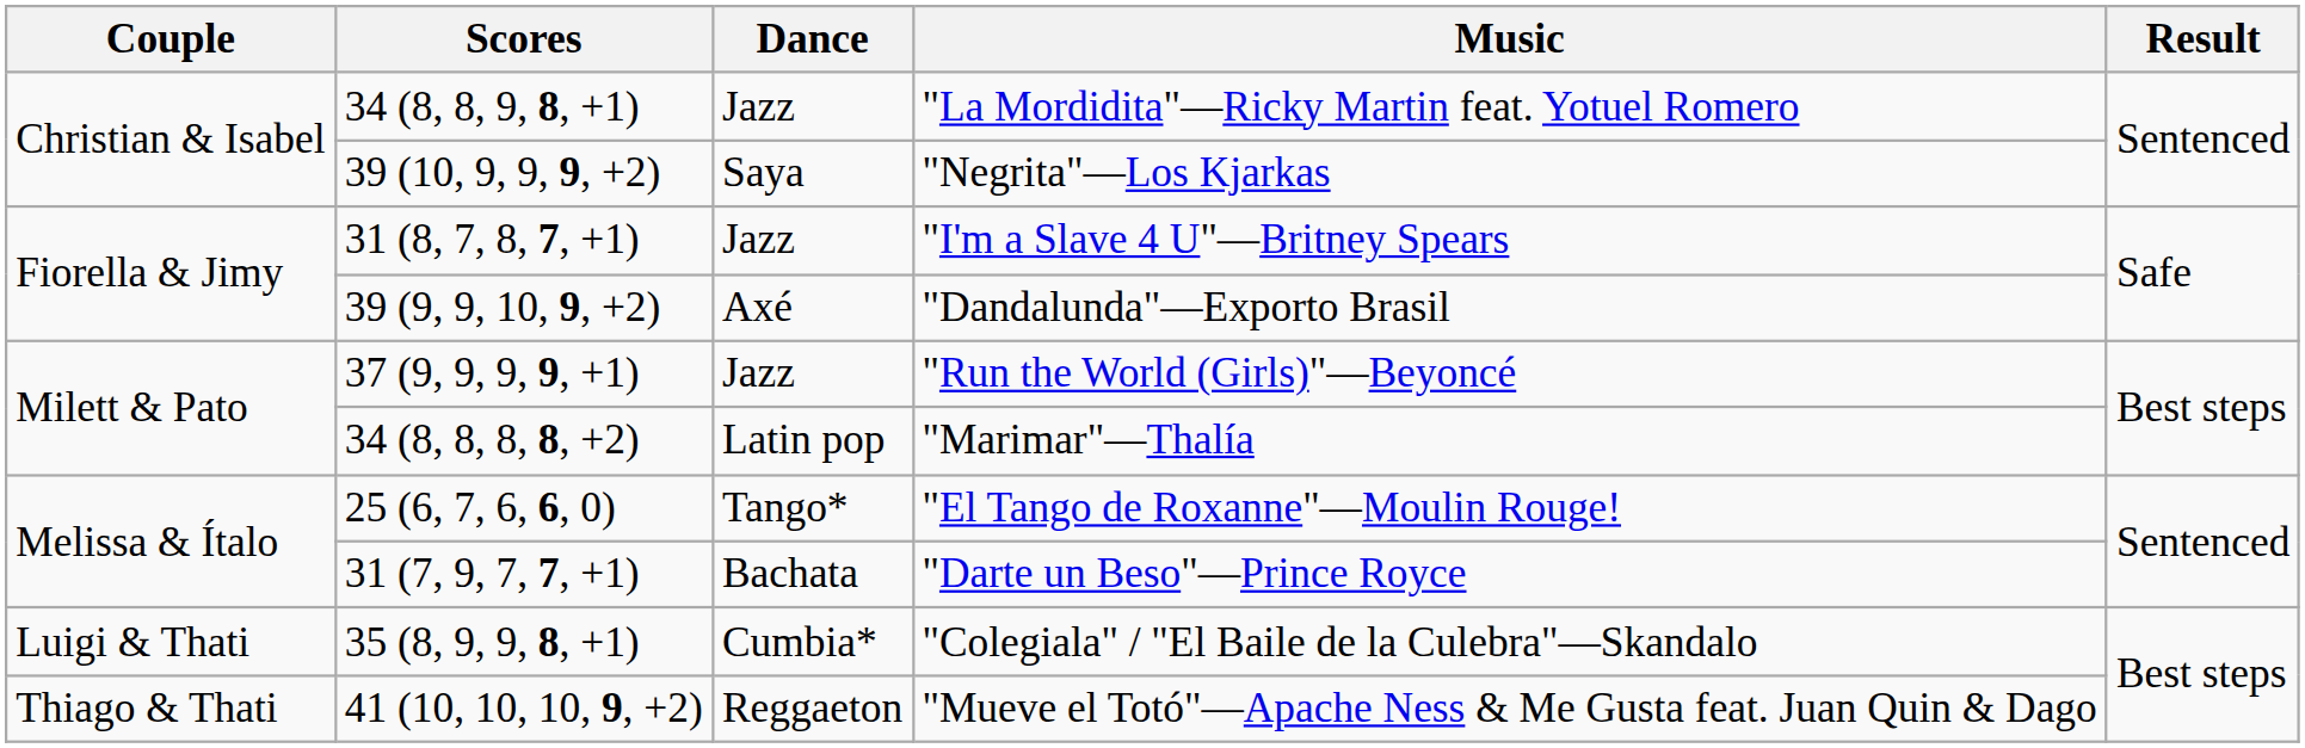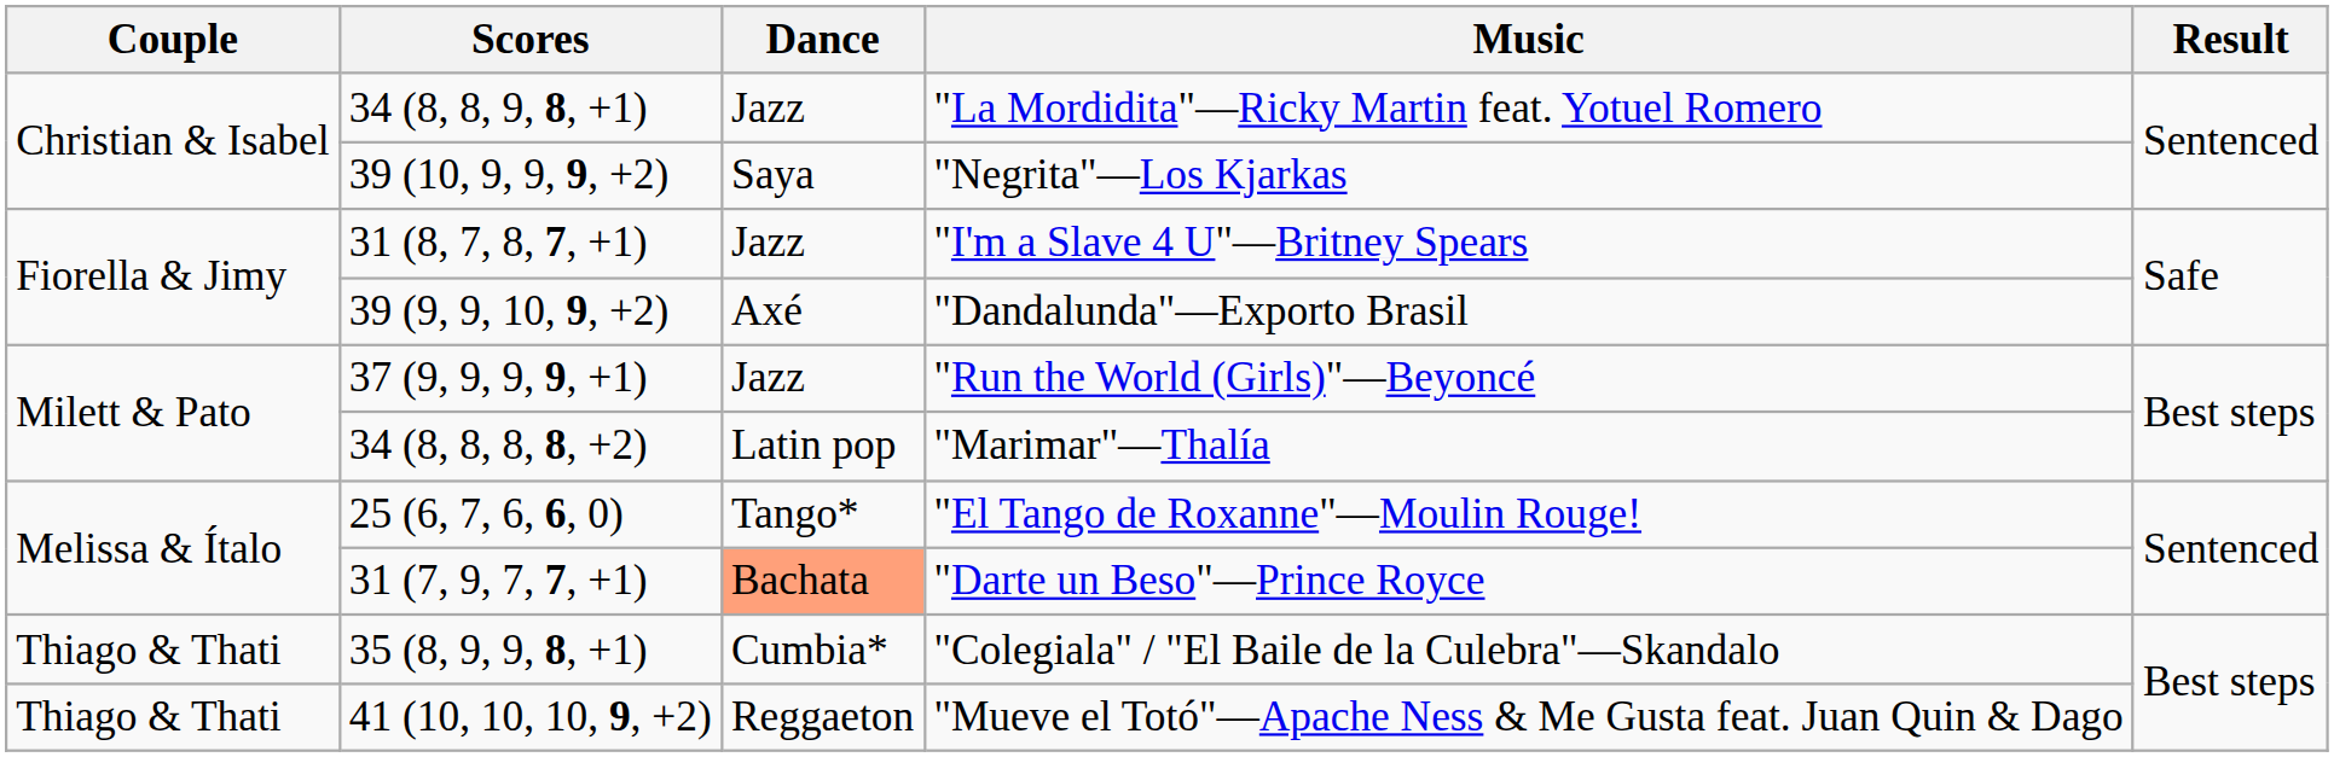"Darte un Beso"—Prince Royce | Dance: no background -> lightsalmon background
"Colegiala" / "El Baile de la Culebra"—Skandalo | Couple: Luigi & Thati -> Thiago & Thati
